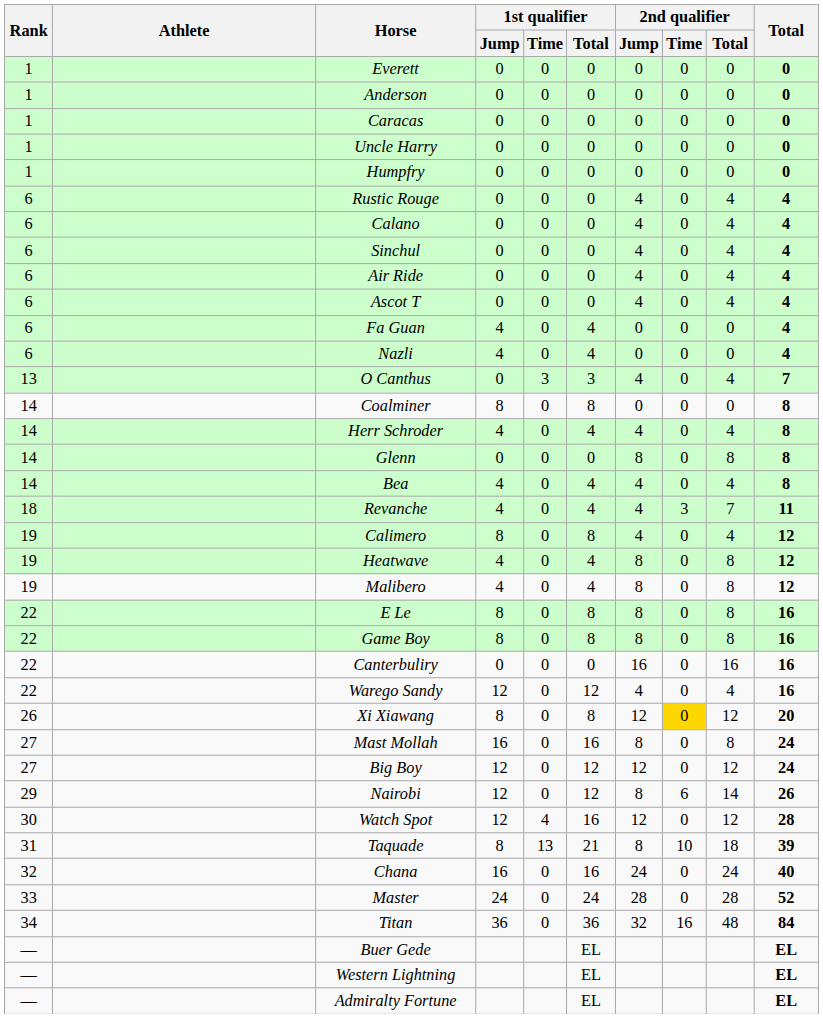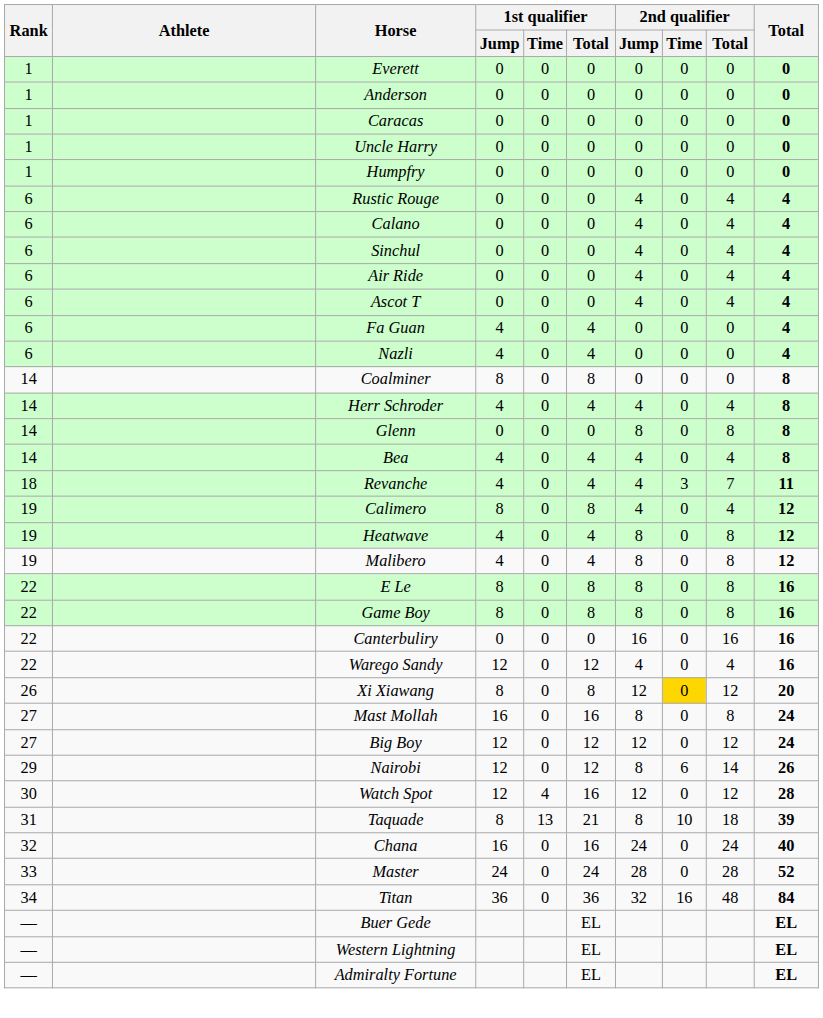- row: 13 | O Canthus | 0 | 3 | 3 | 4 | 0 | 4 | 7
